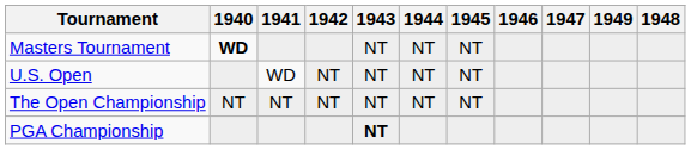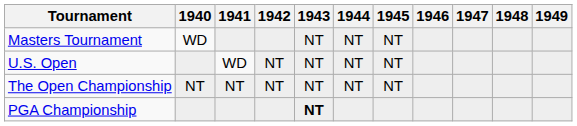columns swapped: 1948 <-> 1949
Masters Tournament | 1940: bold -> normal
